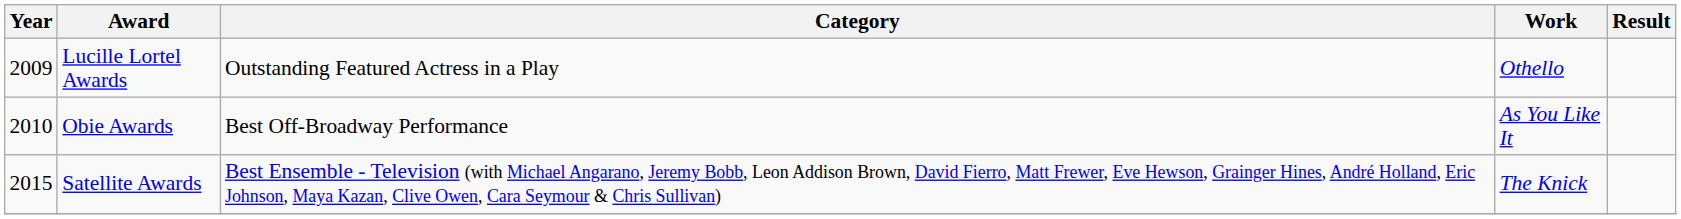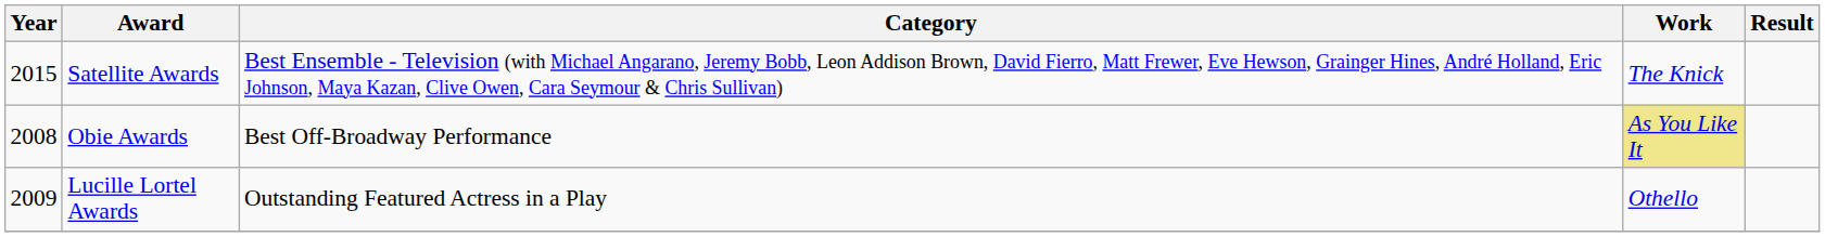rows swapped: Lucille Lortel Awards <-> Satellite Awards
Obie Awards | Year: 2010 -> 2008
Obie Awards | Work: no background -> khaki background
